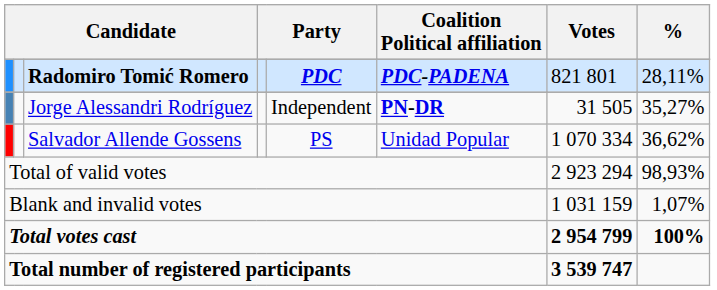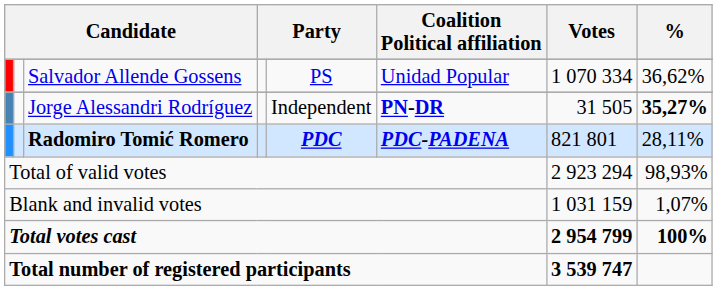rows swapped: Salvador Allende Gossens <-> Radomiro Tomić Romero
Jorge Alessandri Rodríguez | %: normal -> bold
